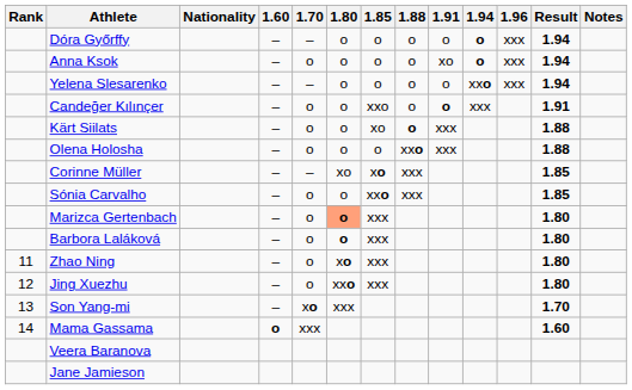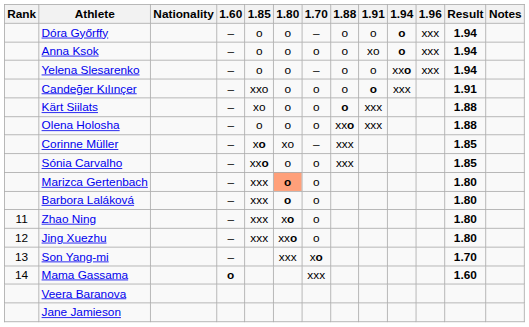columns swapped: 1.70 <-> 1.85
